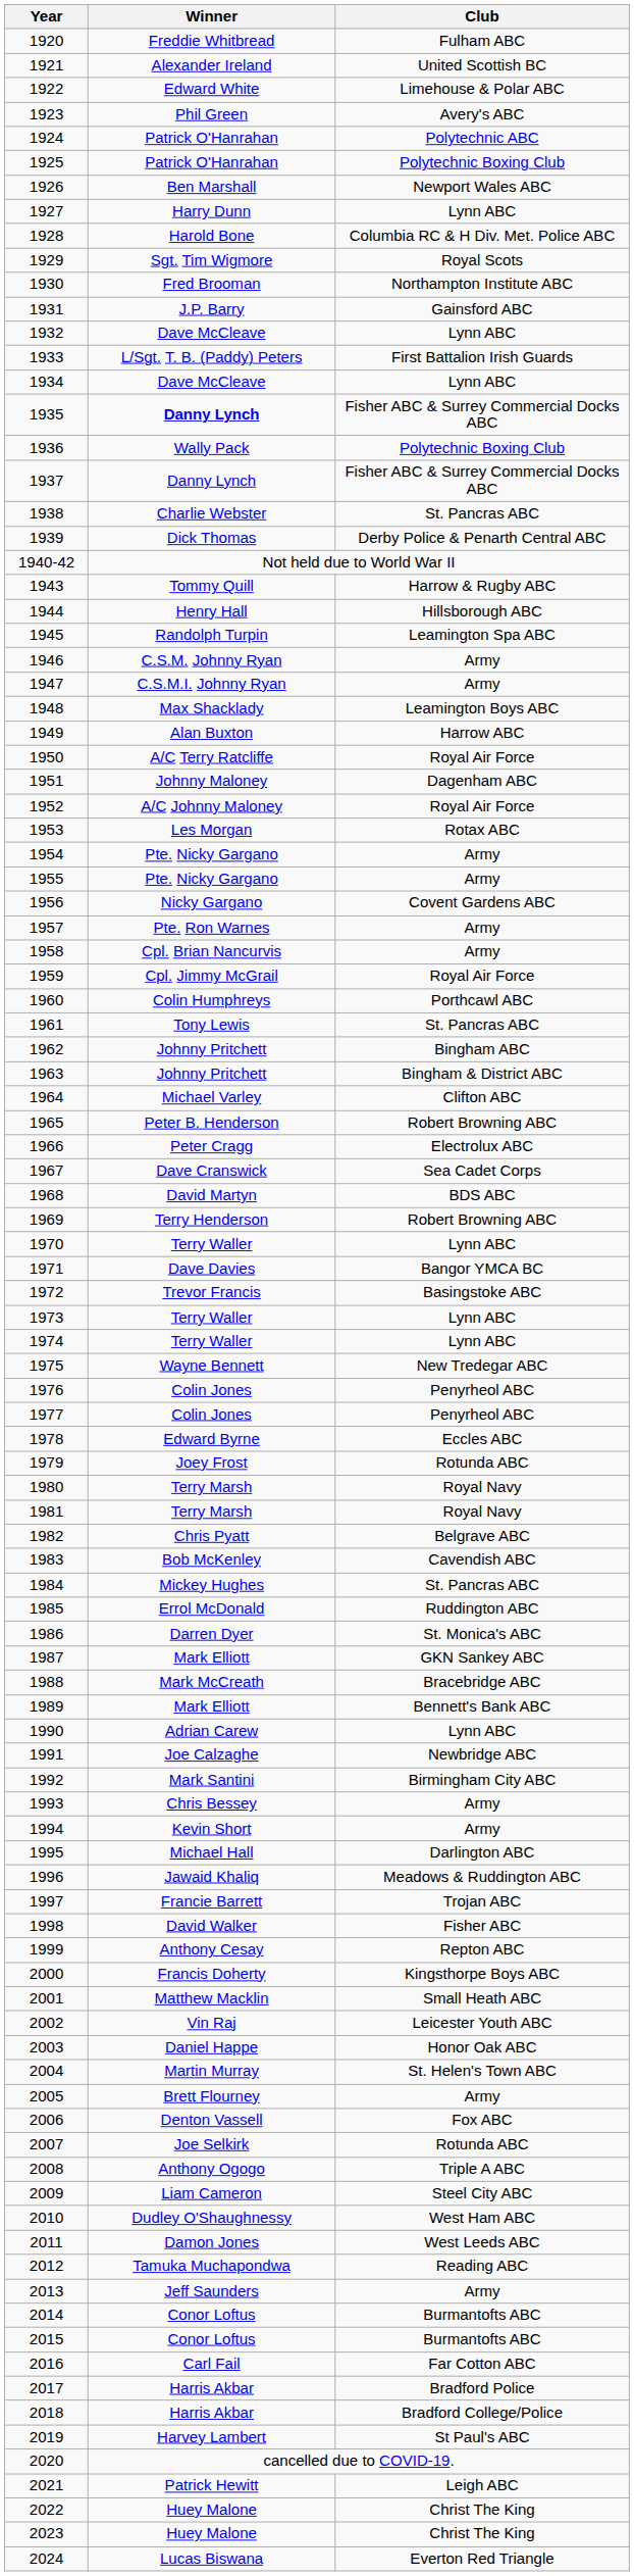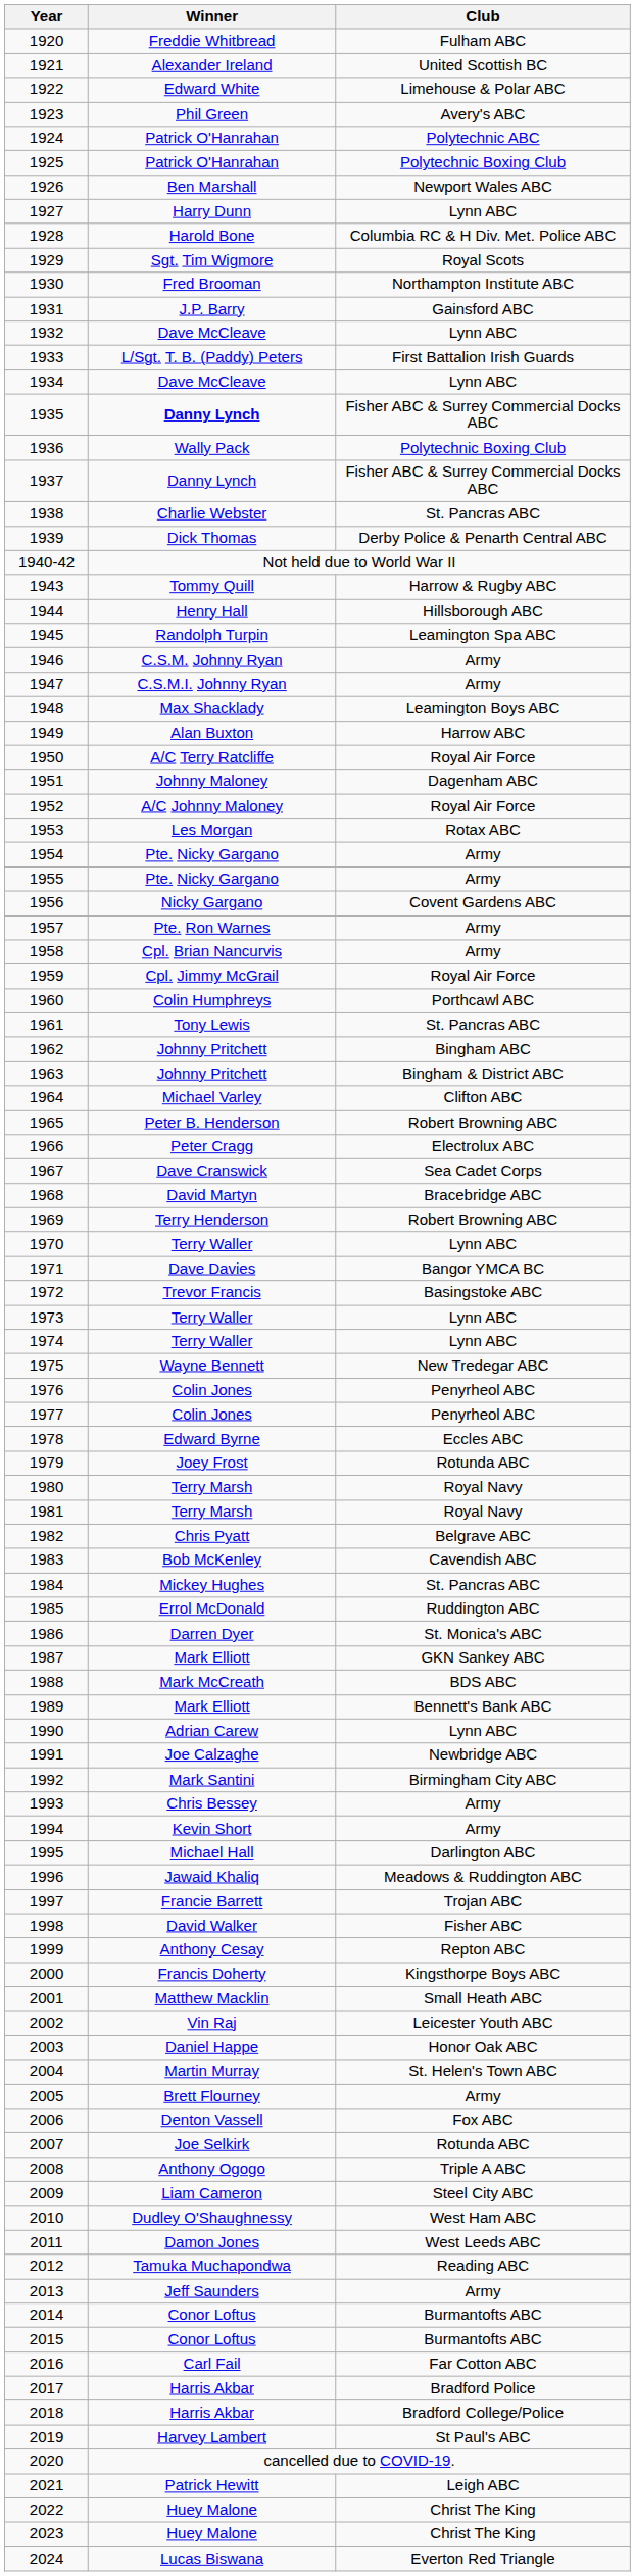1968 | Club: BDS ABC -> Bracebridge ABC
1988 | Club: Bracebridge ABC -> BDS ABC
